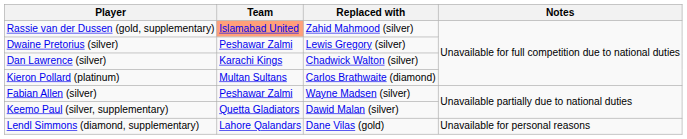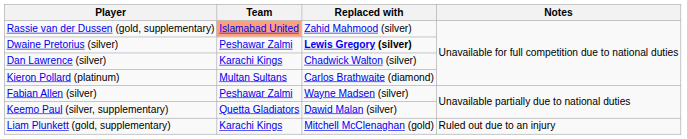Dwaine Pretorius (silver) | Replaced with: normal -> bold
+ row: Liam Plunkett (gold, supplementary) | Karachi Kings | Mitchell McClenaghan (gold) | Ruled out due to an injury
- row: Lendl Simmons (diamond, supplementary) | Lahore Qalandars | Dane Vilas (gold) | Unavailable for personal reasons
